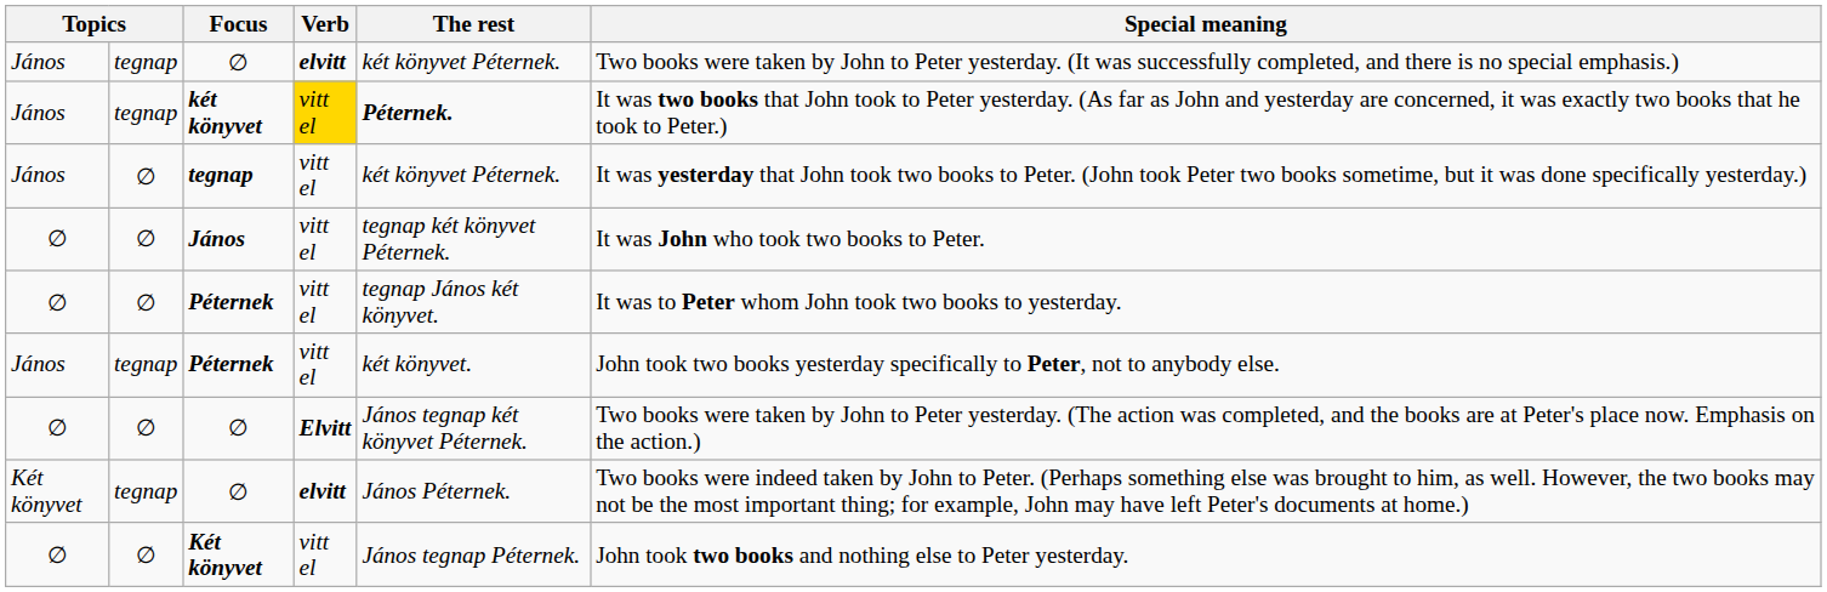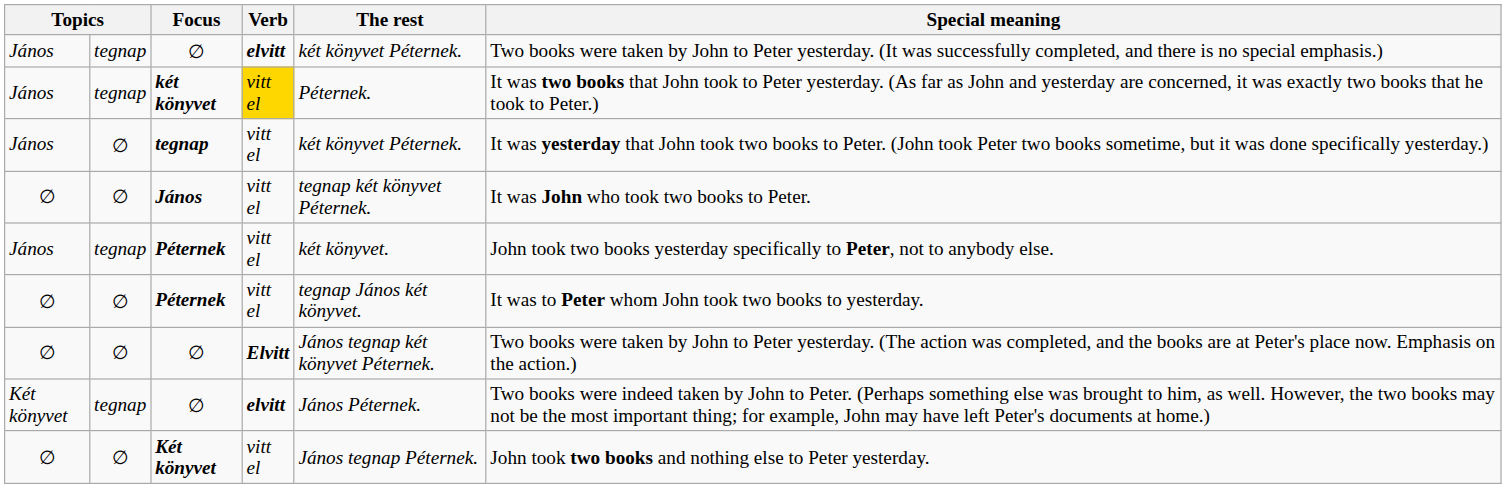két könyvet | The rest: bold -> normal
rows swapped: ∅ / Péternek <-> János / Péternek
